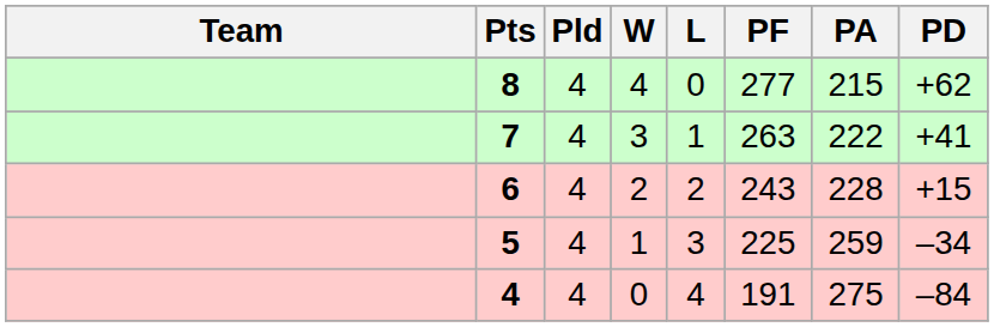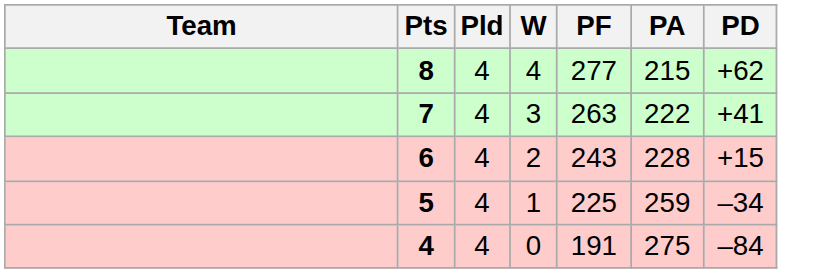- column: L | 0 | 1 | 2 | 3 | 4
